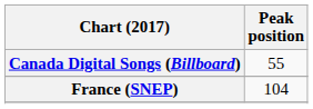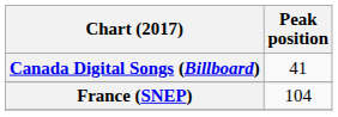Canada Digital Songs (Billboard) | Peak position: 55 -> 41
